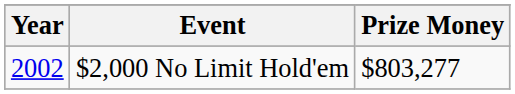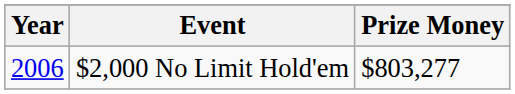$2,000 No Limit Hold'em | Year: 2002 -> 2006
